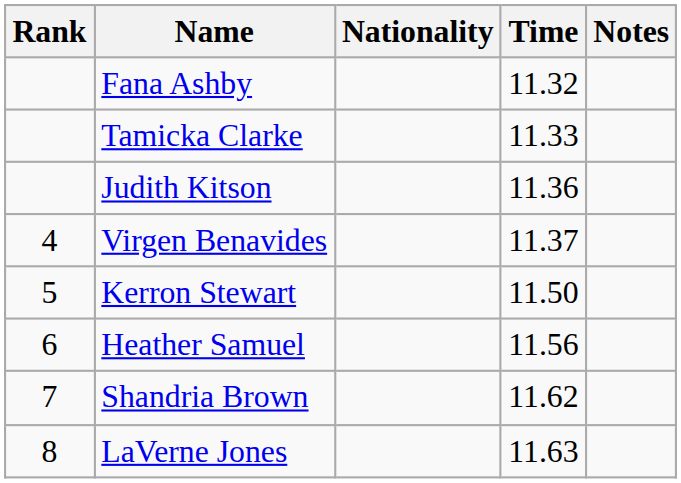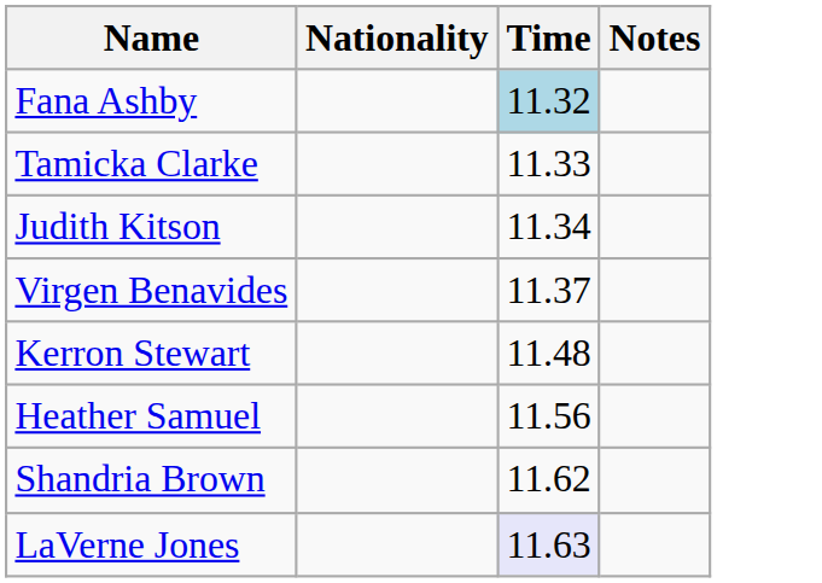- column: Rank | 4 | 5 | 6 | 7 | 8
Fana Ashby | Time: no background -> lightblue background
Judith Kitson | Time: 11.36 -> 11.34
Kerron Stewart | Time: 11.50 -> 11.48
LaVerne Jones | Time: no background -> lavender background
